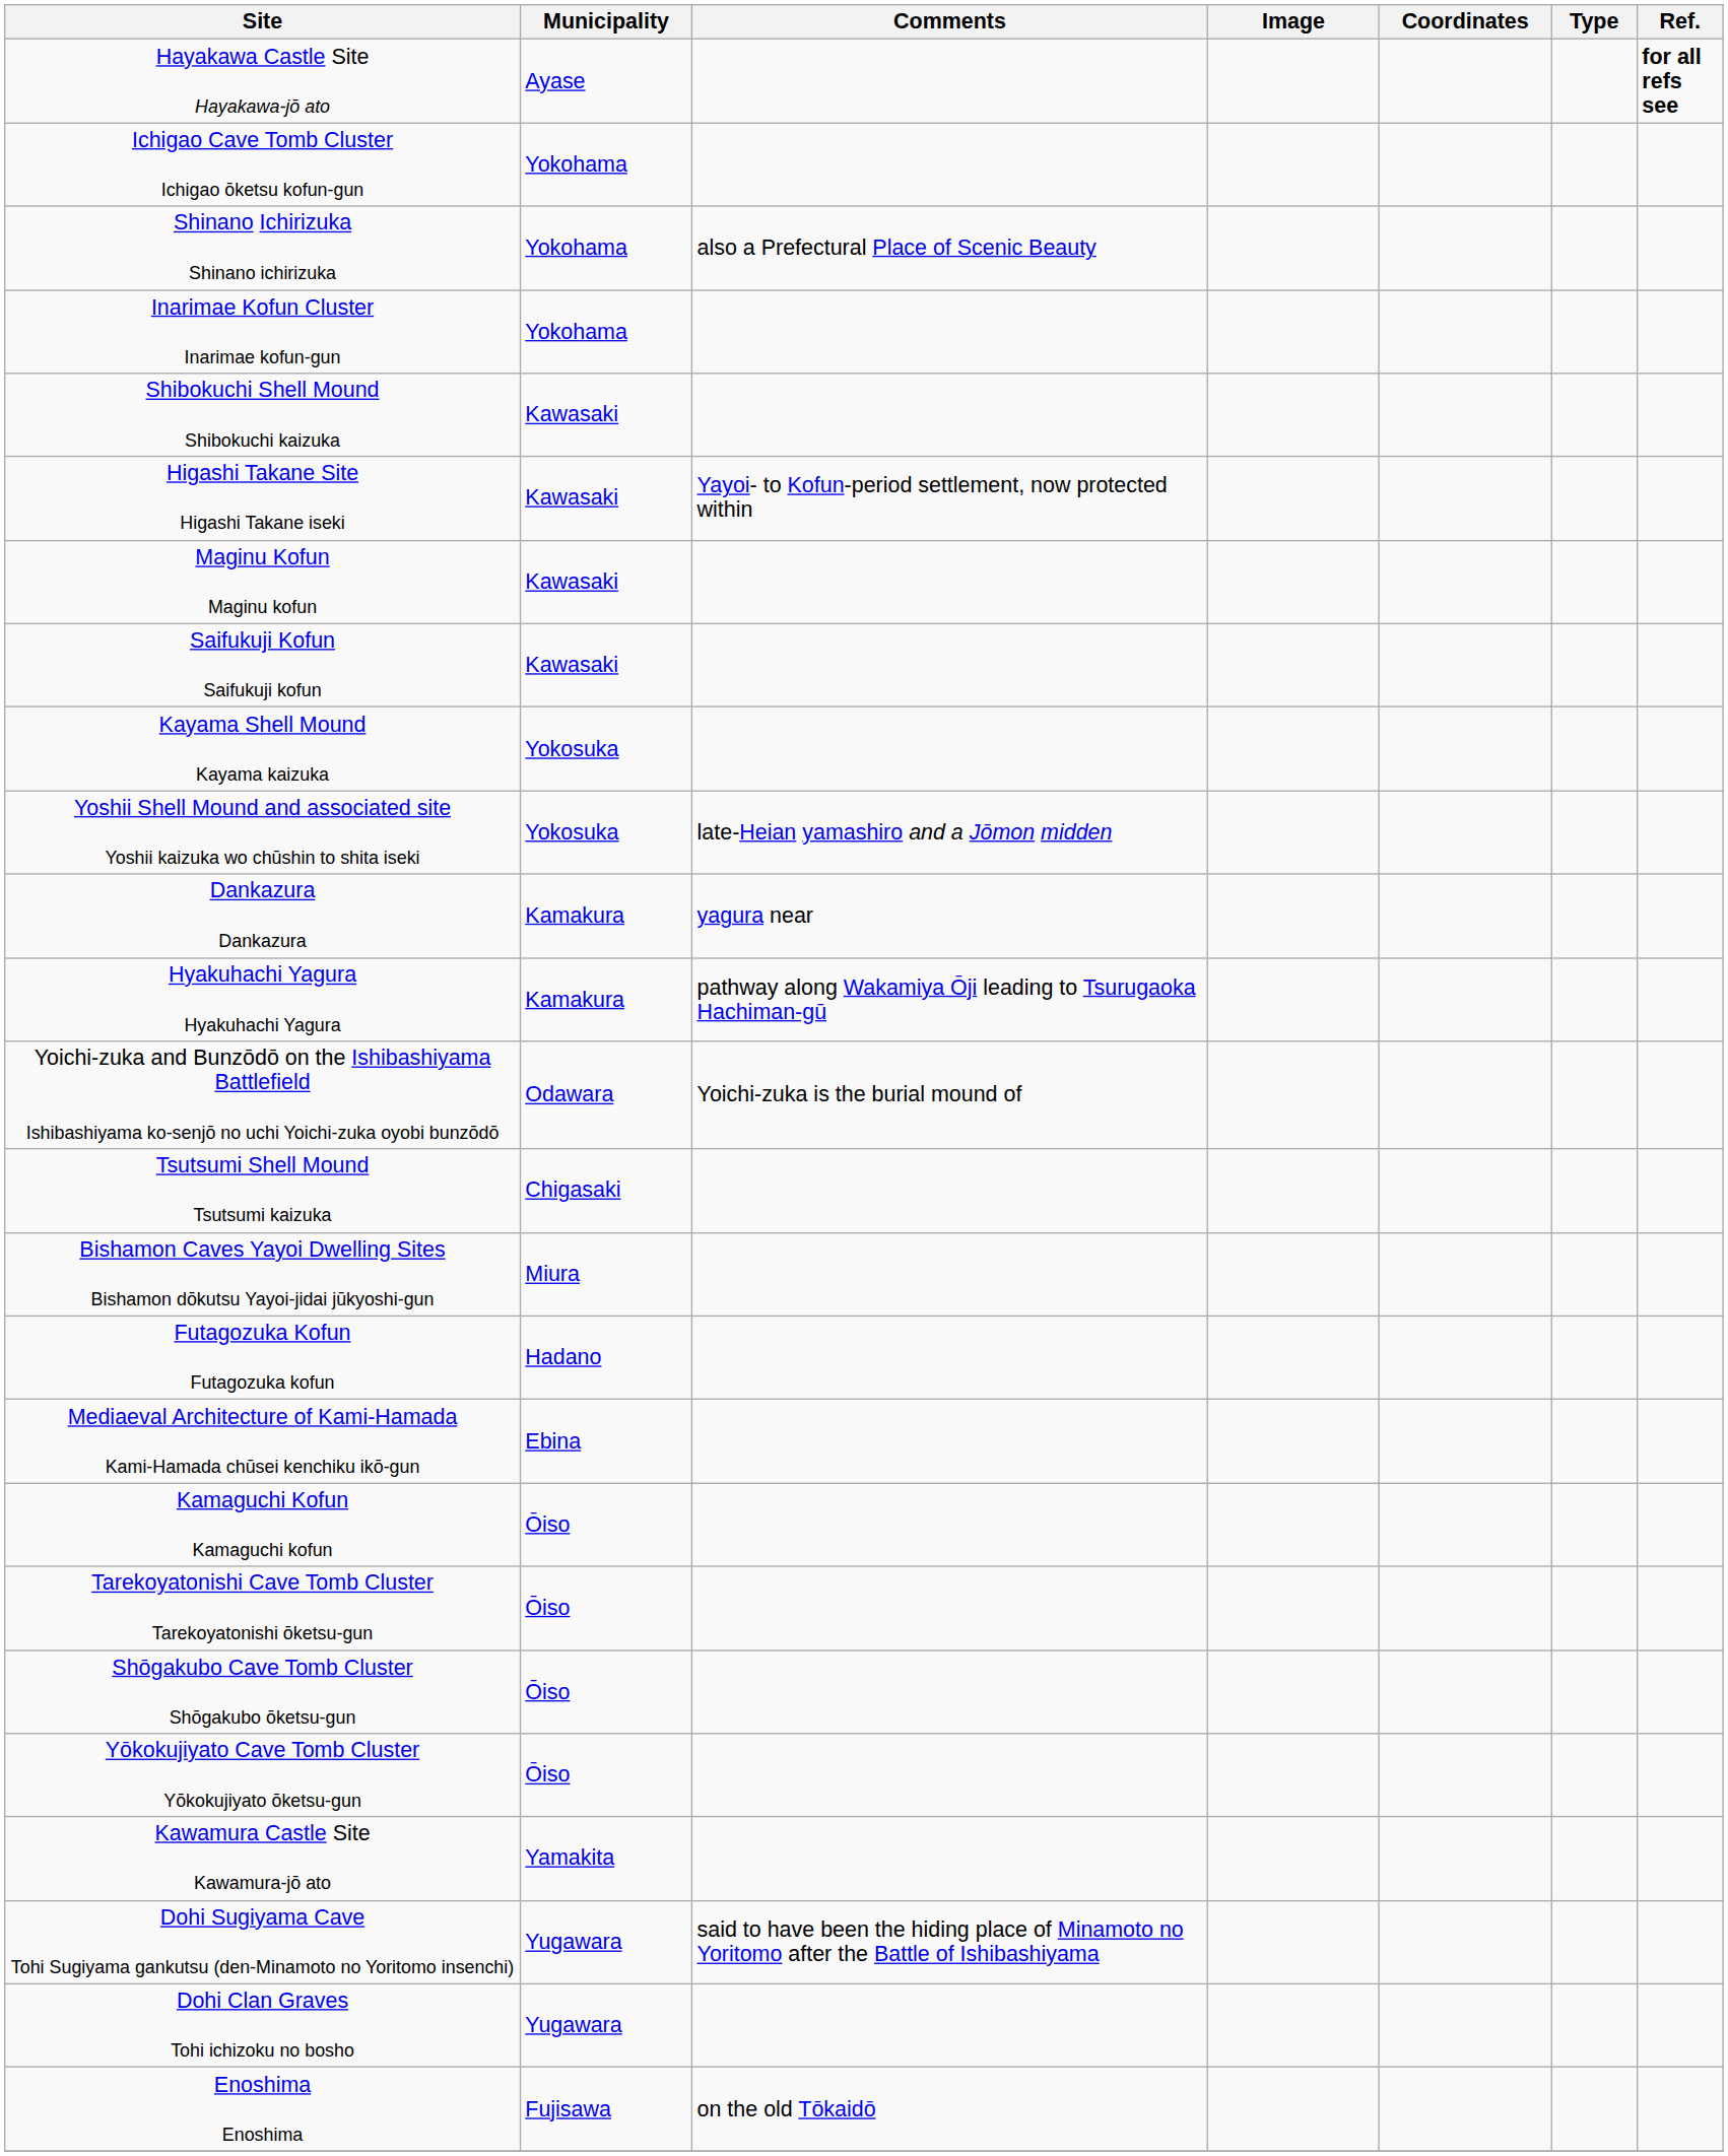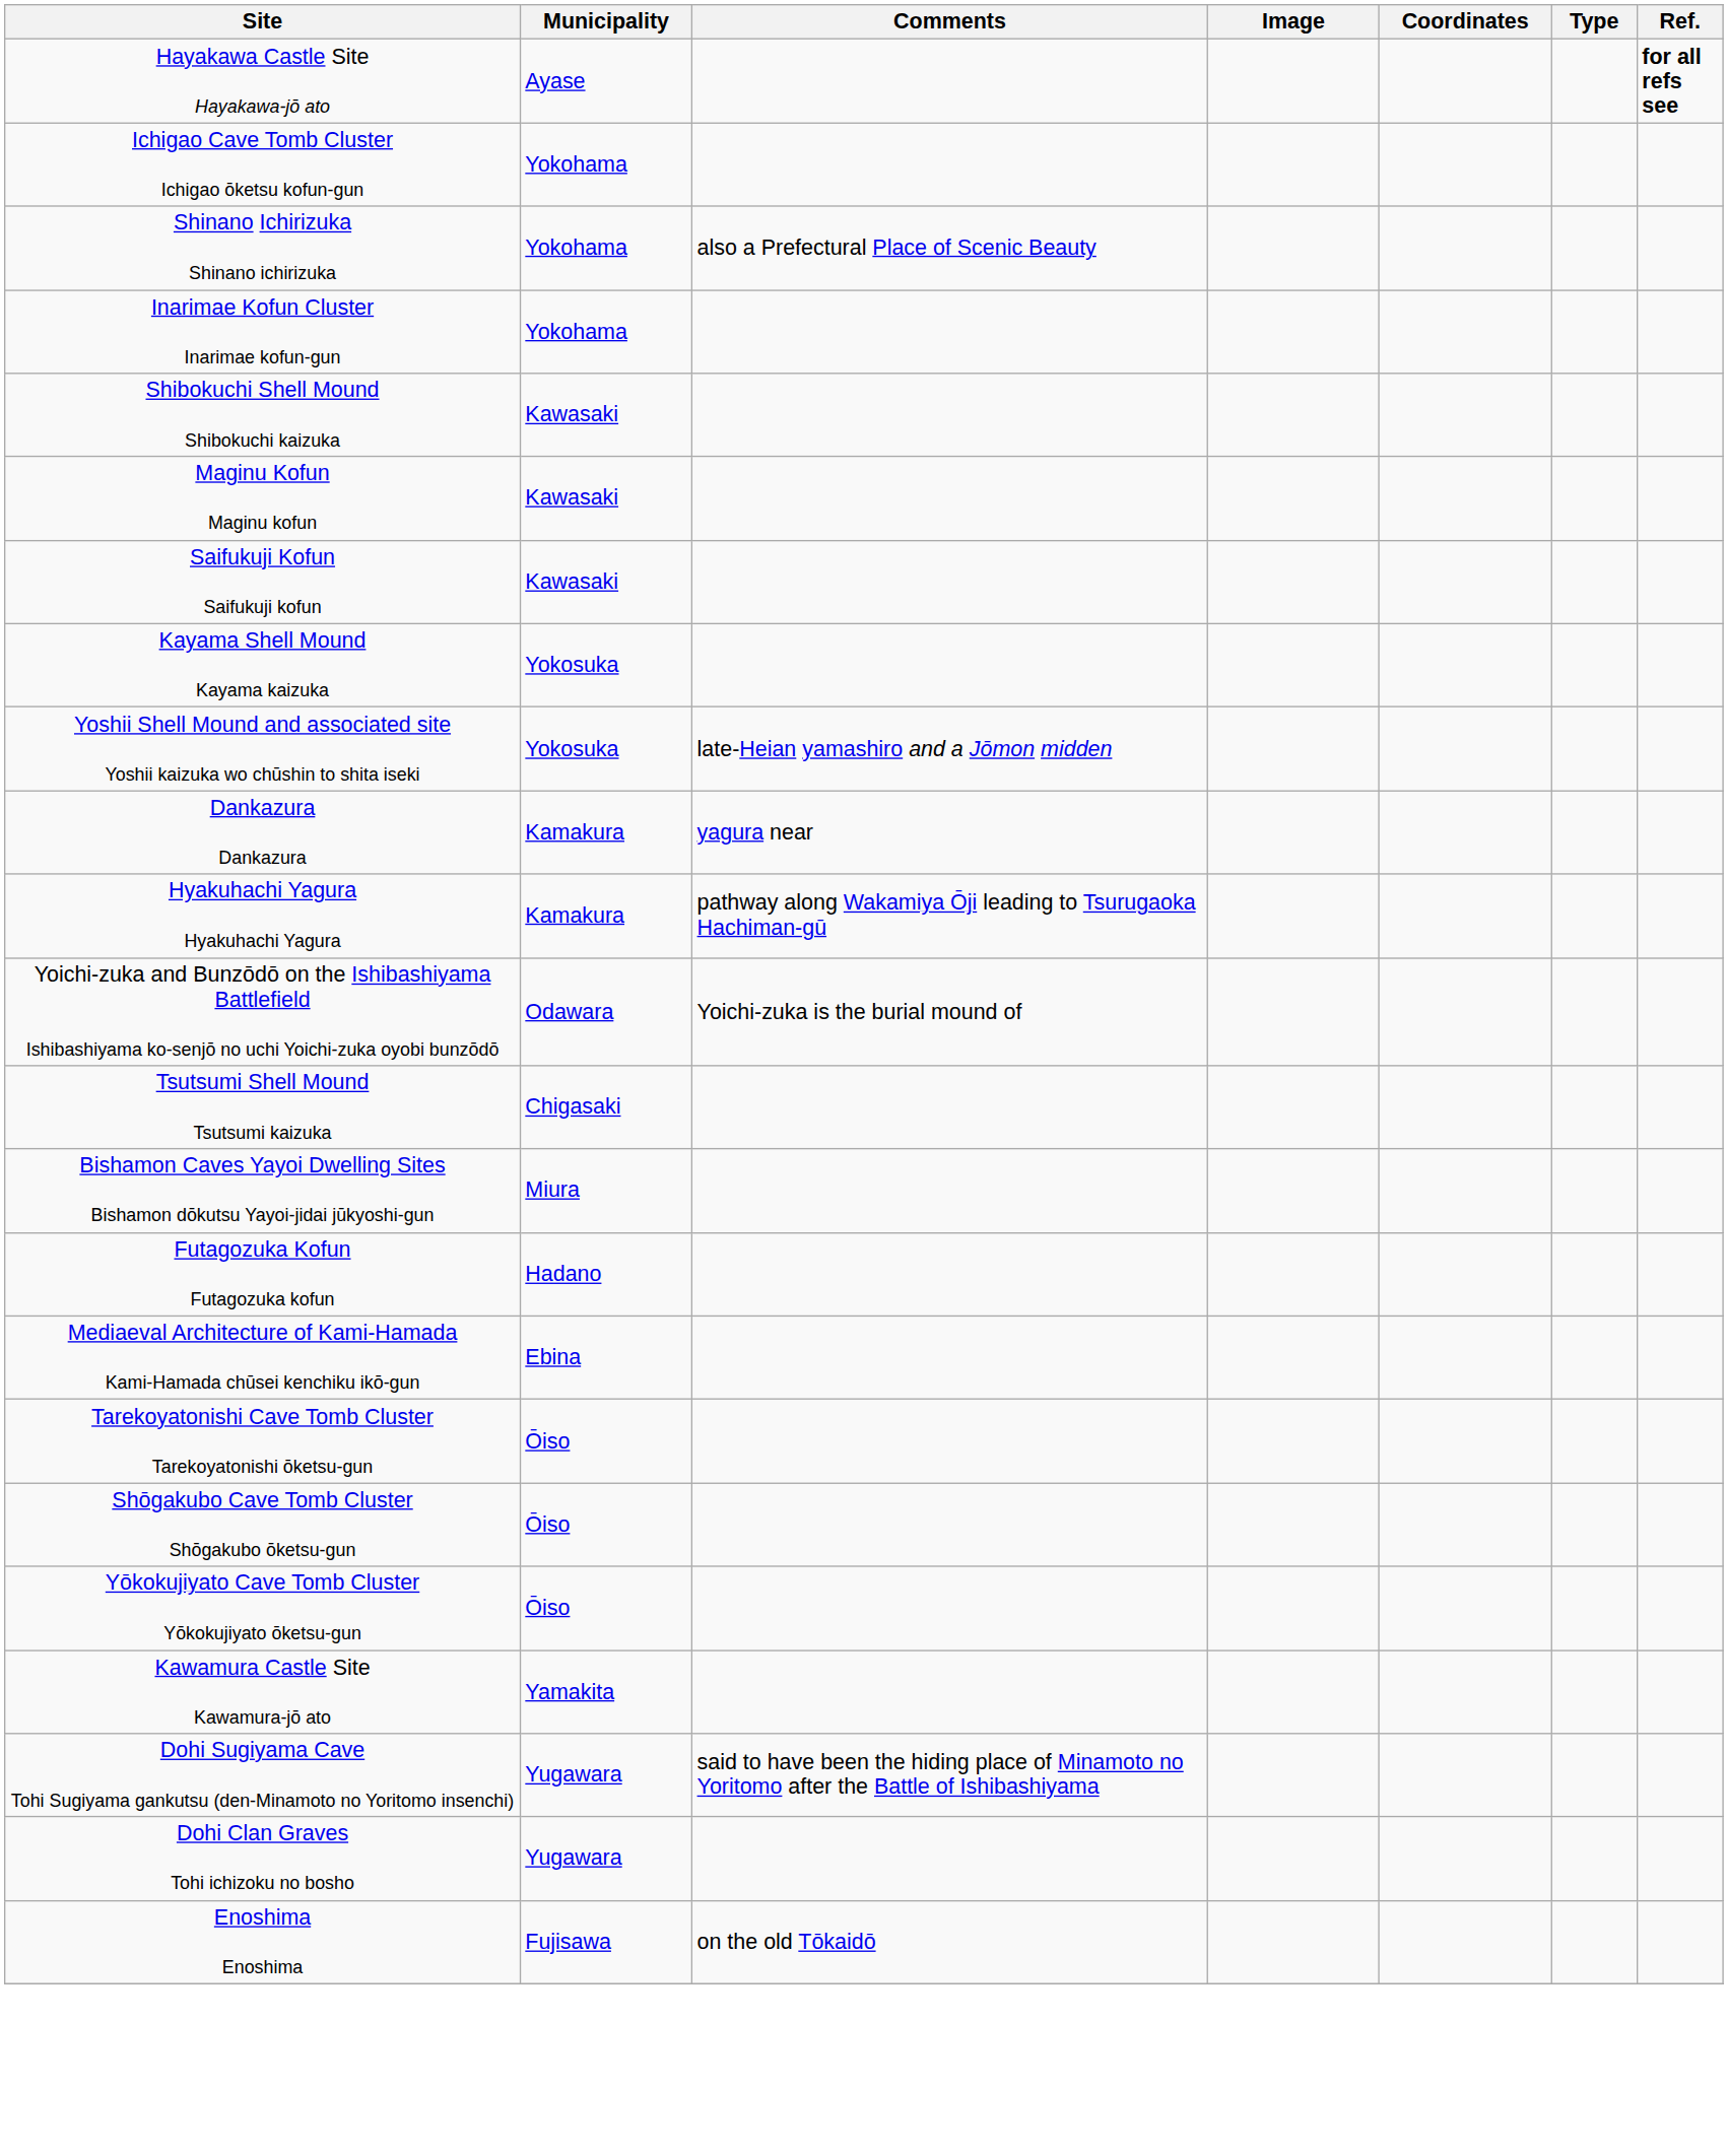- row: Higashi Takane Site Higashi Takane iseki | Kawasaki | Yayoi- to Kofun-period settlement, now protected within
- row: Kamaguchi Kofun Kamaguchi kofun | Ōiso
